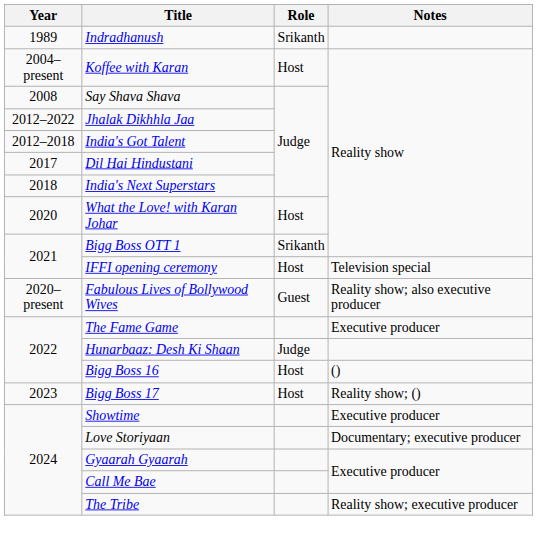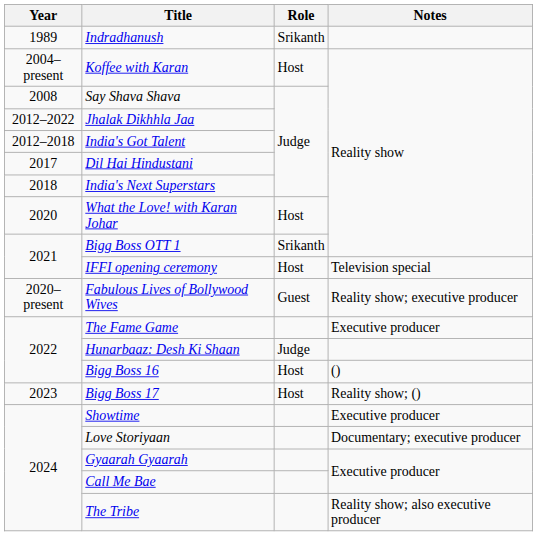Fabulous Lives of Bollywood Wives | Notes: Reality show; also executive producer -> Reality show; executive producer
The Tribe | Notes: Reality show; executive producer -> Reality show; also executive producer
